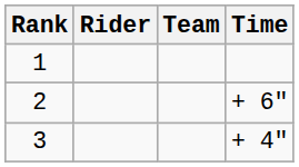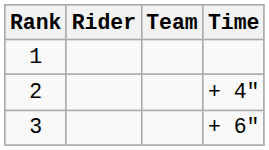2 | Time: + 6" -> + 4"
3 | Time: + 4" -> + 6"
